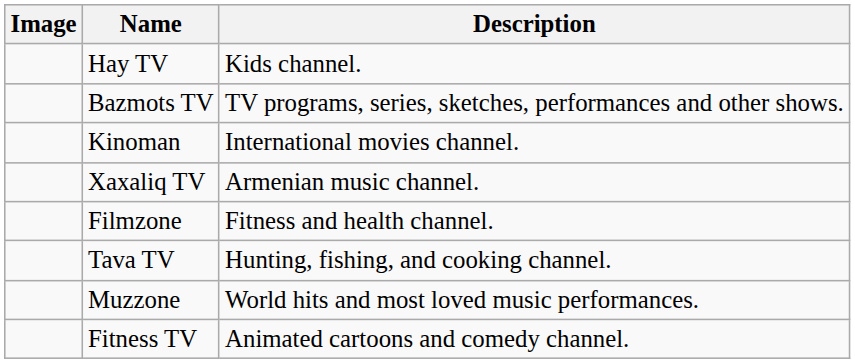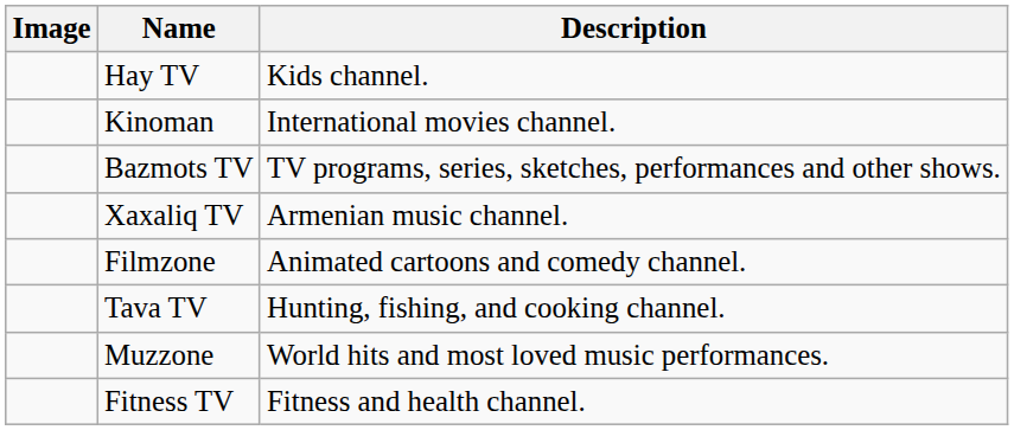rows swapped: Bazmots TV <-> Kinoman
Filmzone | Description: Fitness and health channel. -> Animated cartoons and comedy channel.
Fitness TV | Description: Animated cartoons and comedy channel. -> Fitness and health channel.
